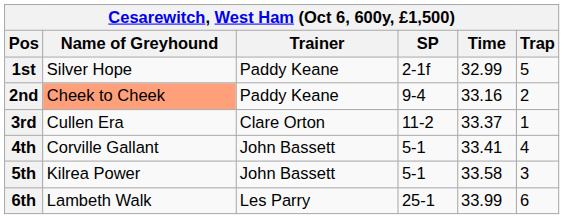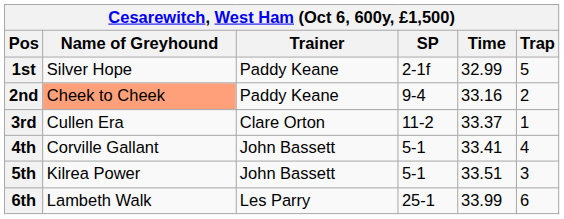5th | Time: 33.58 -> 33.51
